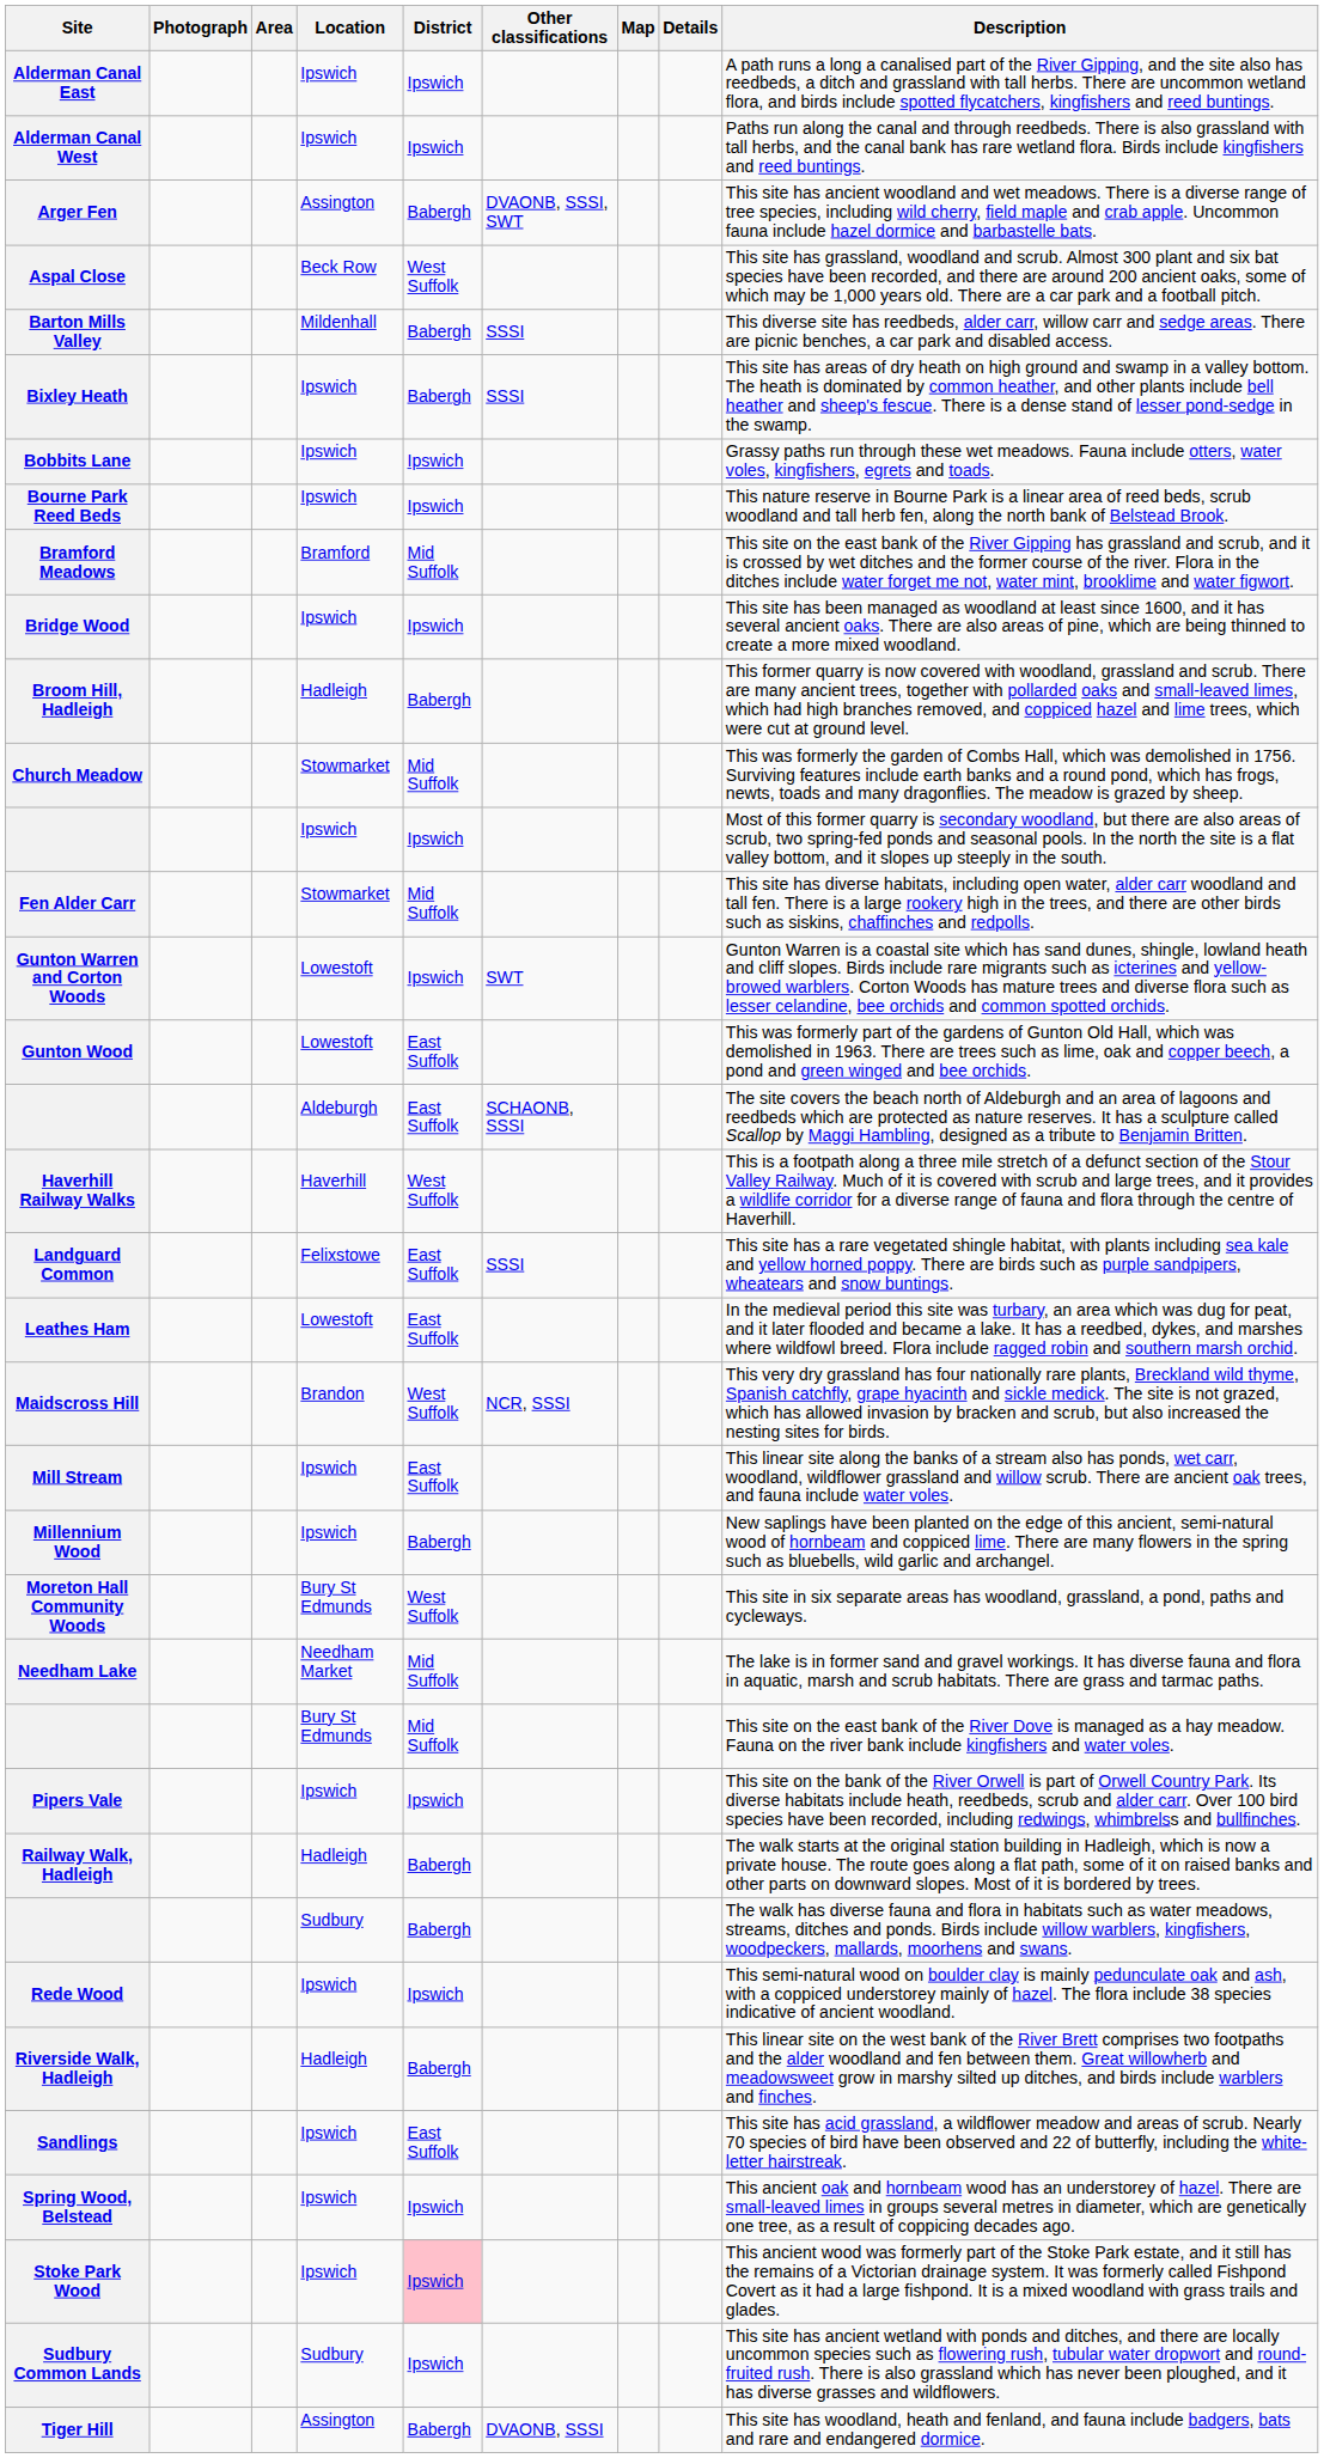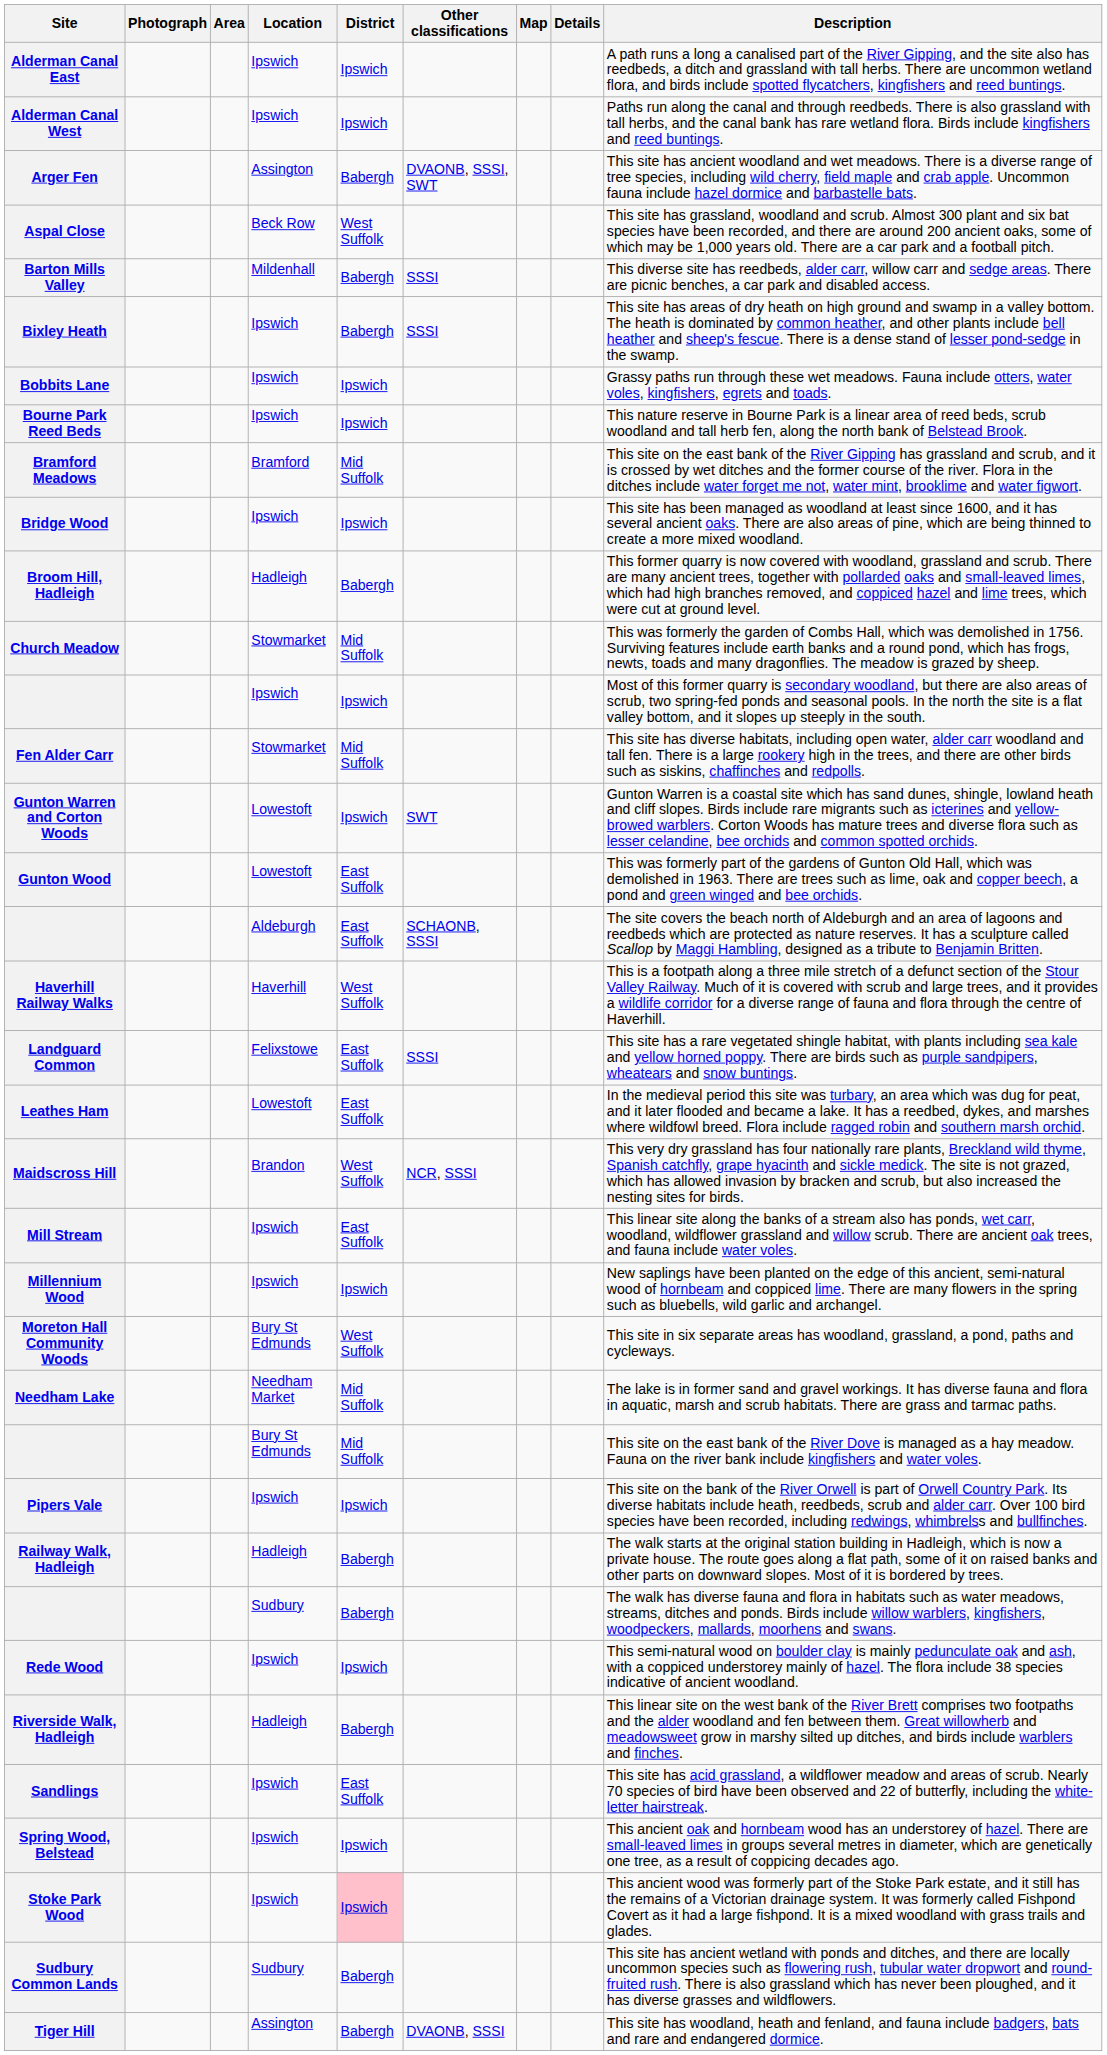Millennium Wood | District: Babergh -> Ipswich
Sudbury Common Lands | District: Ipswich -> Babergh
